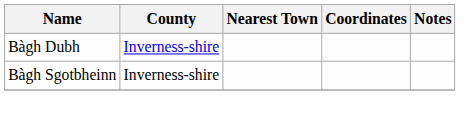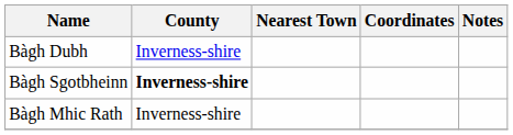Bàgh Sgotbheinn | County: normal -> bold
+ row: Bàgh Mhic Rath | Inverness-shire
